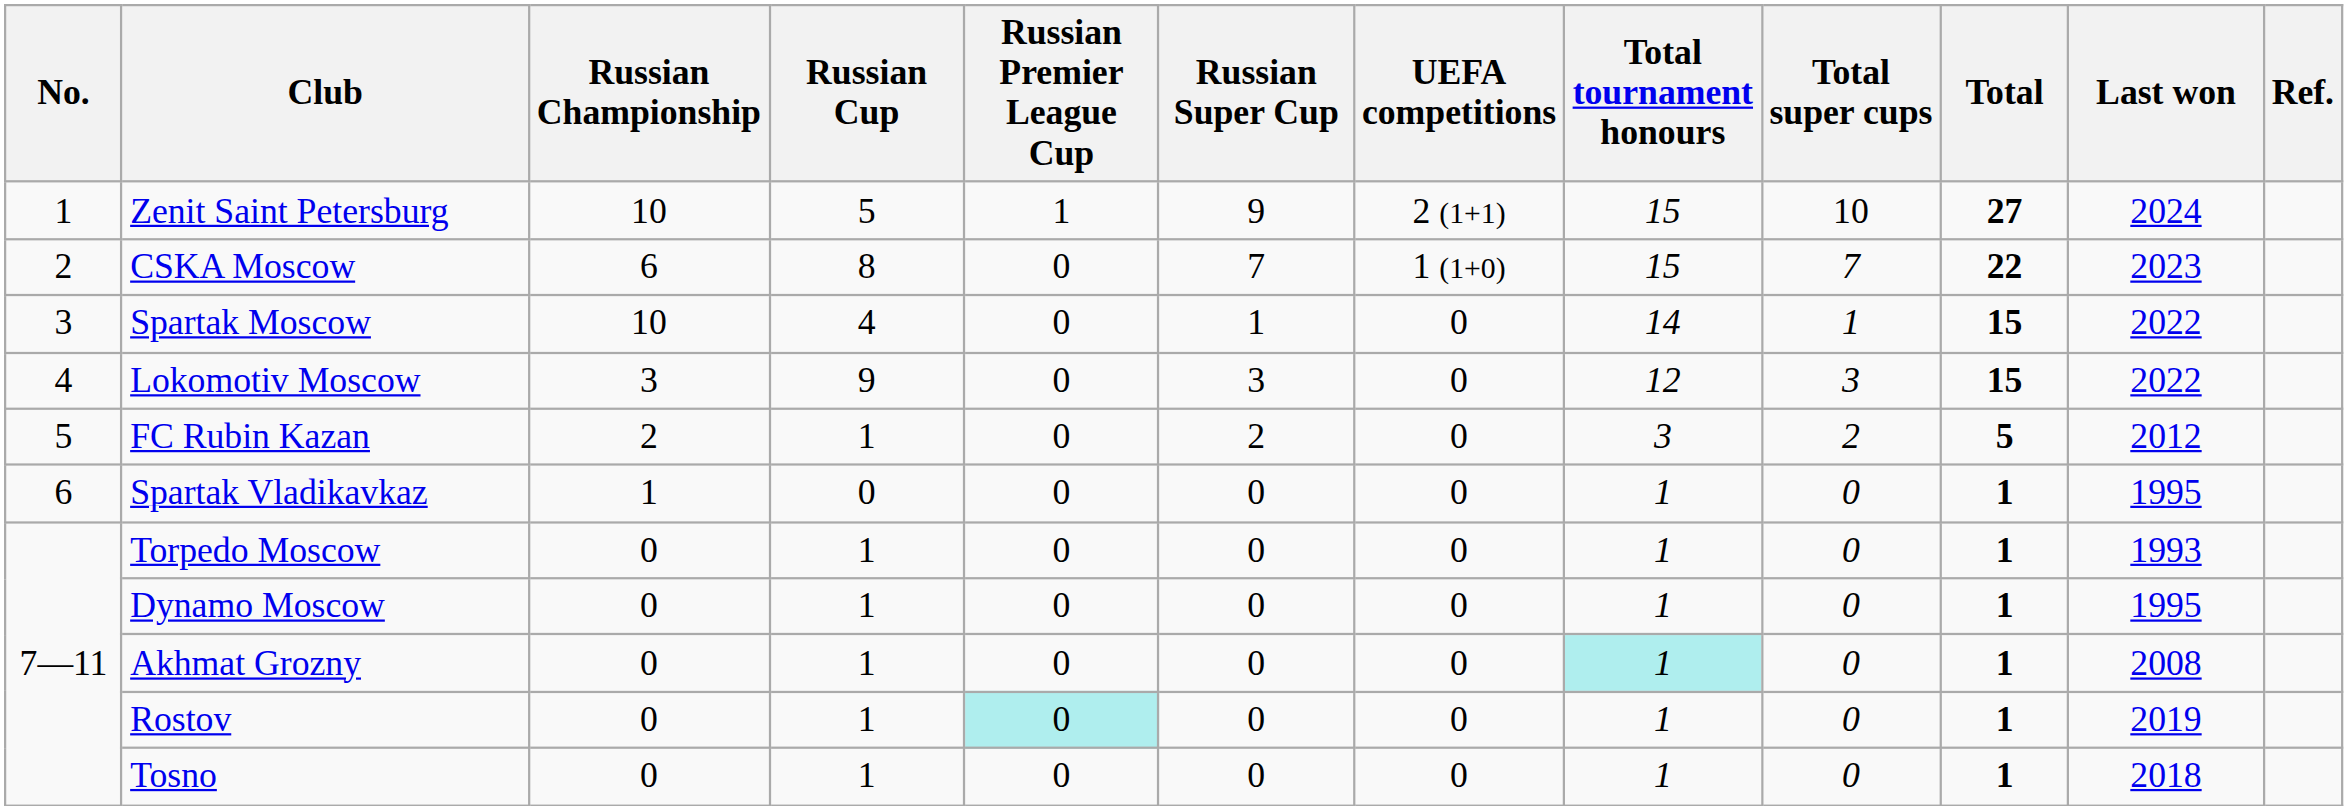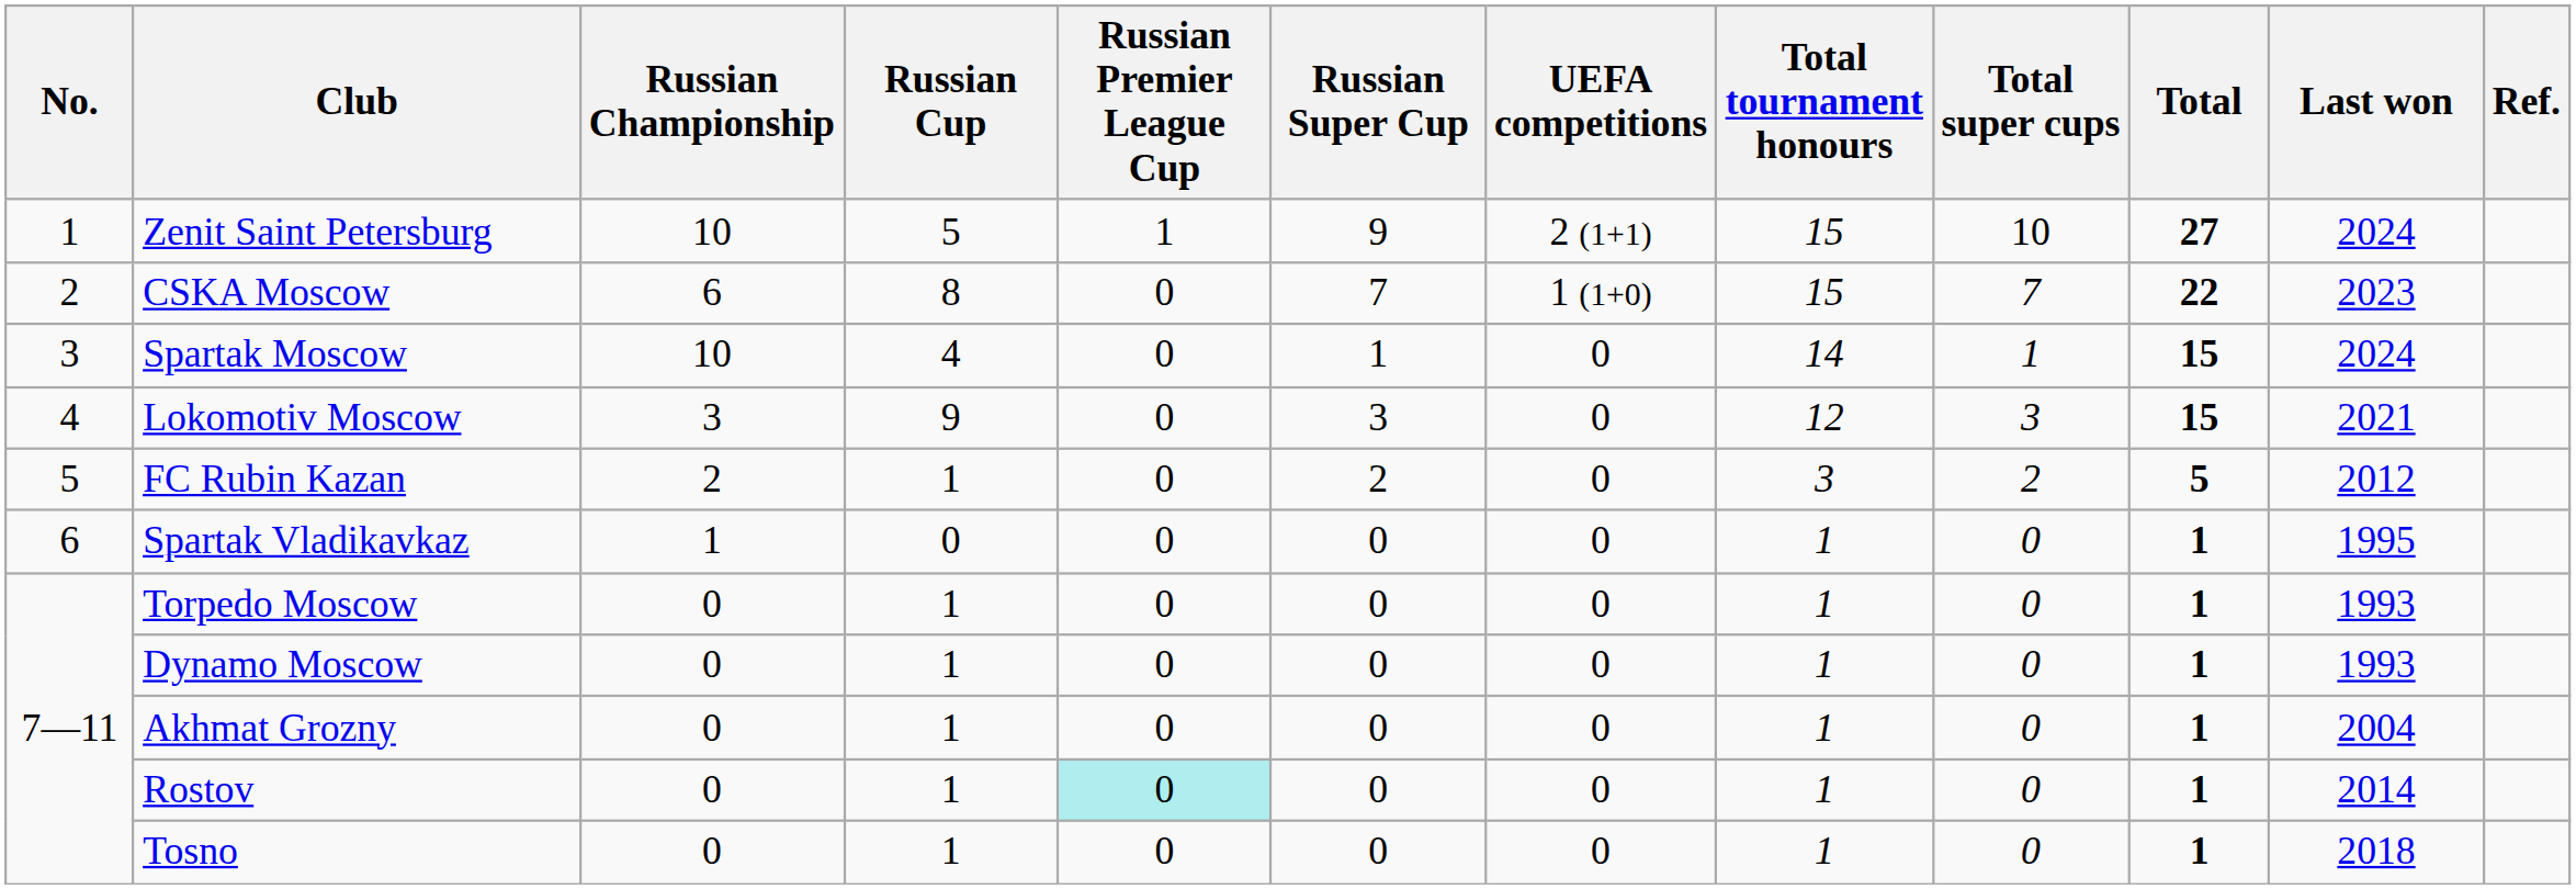Spartak Moscow | Last won: 2022 -> 2024
Lokomotiv Moscow | Last won: 2022 -> 2021
Dynamo Moscow | Last won: 1995 -> 1993
Akhmat Grozny | Total tournament honours: paleturquoise background -> no background
Akhmat Grozny | Last won: 2008 -> 2004
Rostov | Last won: 2019 -> 2014
